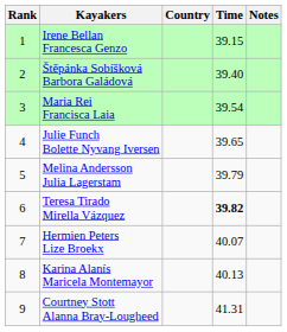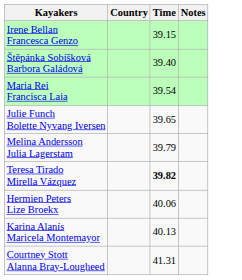- column: Rank | 1 | 2 | 3 | 4 | 5 | 6 | 7 | 8 | 9
Hermien Peters Lize Broekx | Time: 40.07 -> 40.06
